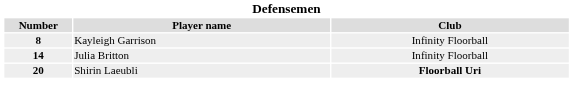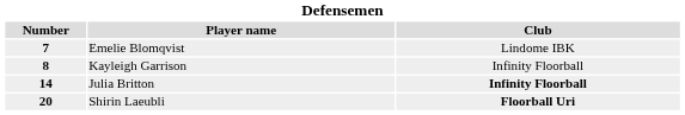+ row: 7 | Emelie Blomqvist | Lindome IBK
Julia Britton | Club: normal -> bold
